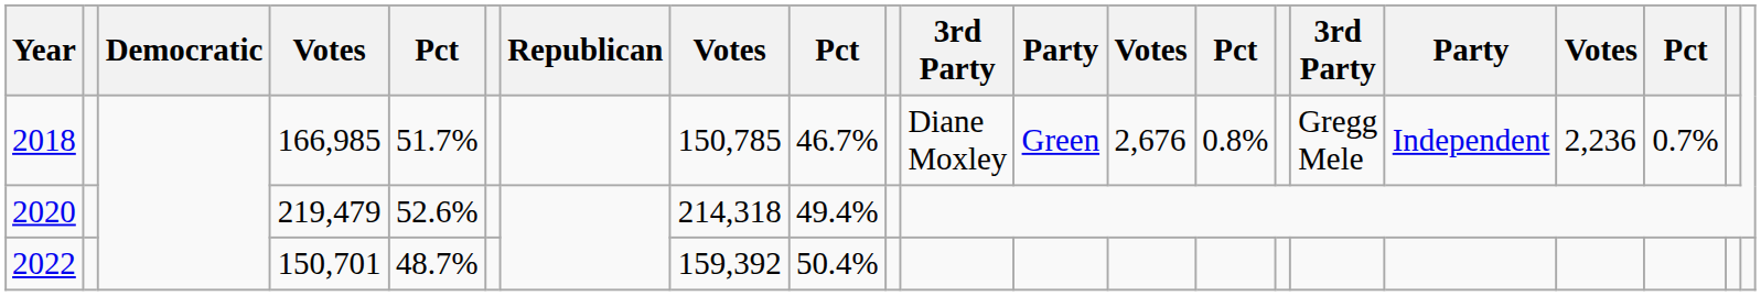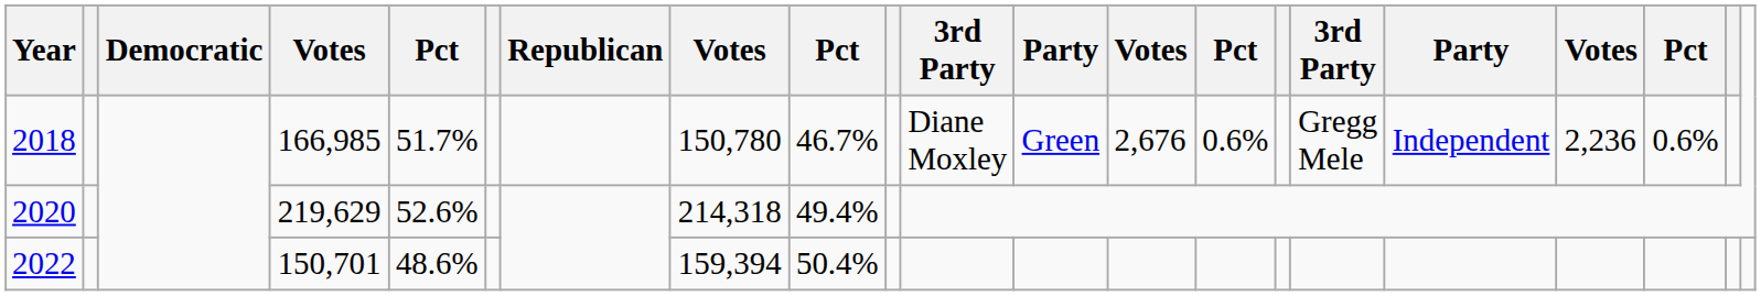2018 | column 8: 150,785 -> 150,780
2018 | column 14: 0.8% -> 0.6%
2018 | column 19: 0.7% -> 0.6%
2020 | column 4: 219,479 -> 219,629
2022 | column 5: 48.7% -> 48.6%
2022 | column 8: 159,392 -> 159,394
